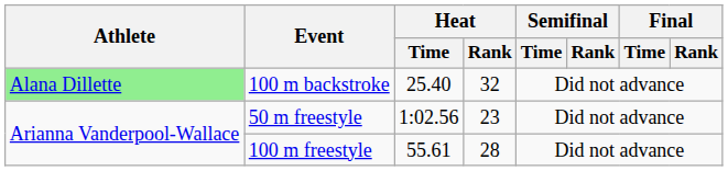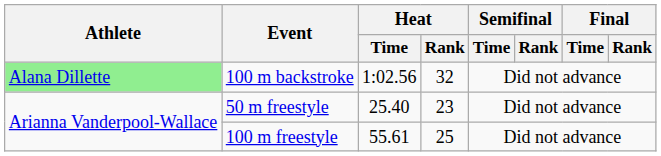100 m backstroke | Heat / Time: 25.40 -> 1:02.56
50 m freestyle | Heat / Time: 1:02.56 -> 25.40
100 m freestyle | Heat / Rank: 28 -> 25
